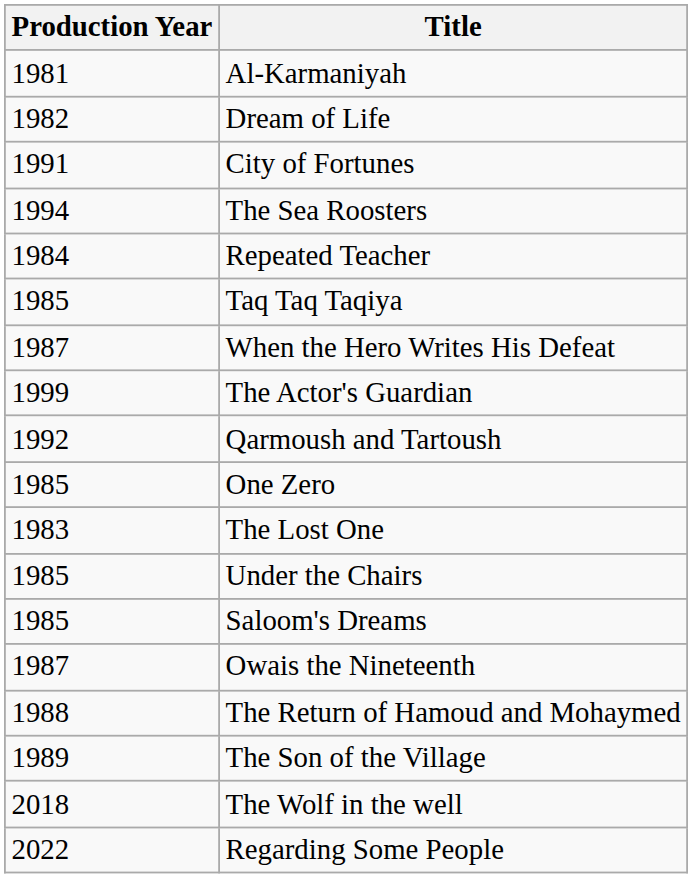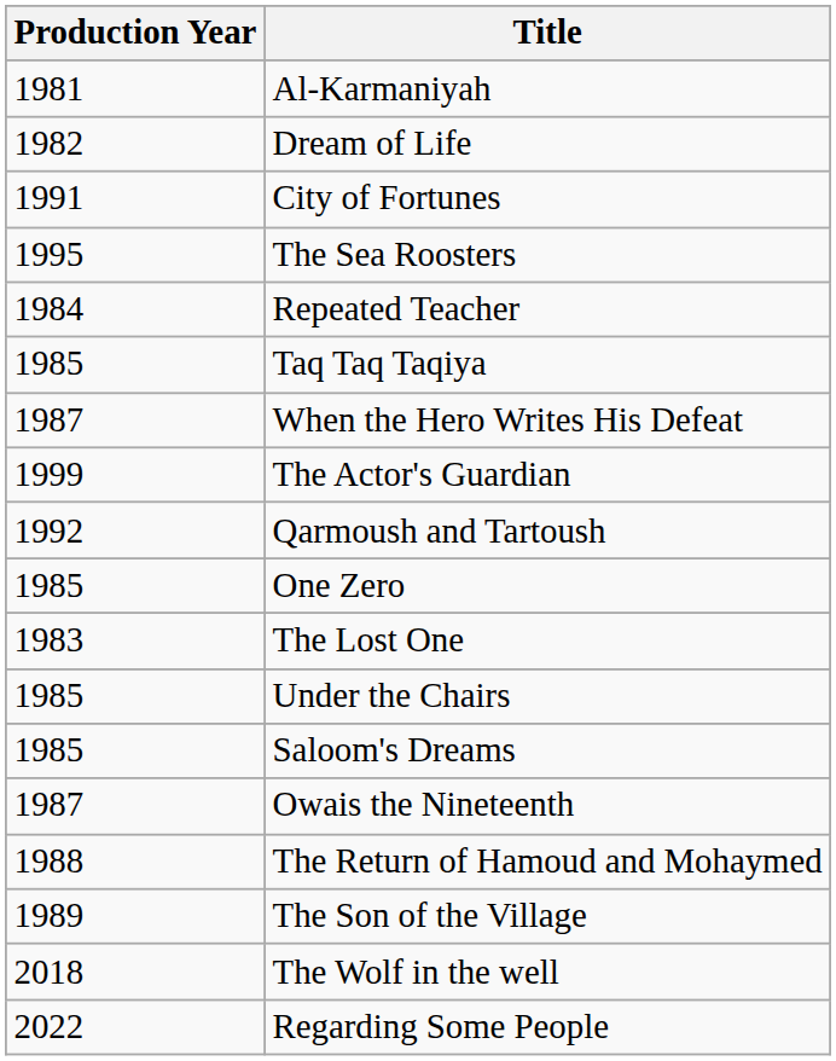The Sea Roosters | Production Year: 1994 -> 1995
